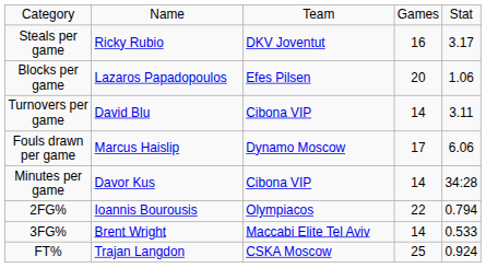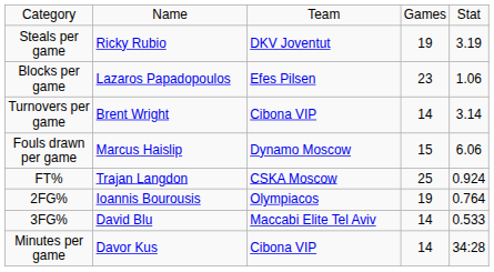Steals per game | column 4: 16 -> 19
Steals per game | column 5: 3.17 -> 3.19
Blocks per game | column 4: 20 -> 23
Turnovers per game | column 2: David Blu -> Brent Wright
Turnovers per game | column 5: 3.11 -> 3.14
Fouls drawn per game | column 4: 17 -> 15
rows swapped: Minutes per game <-> FT%
2FG% | column 4: 22 -> 19
2FG% | column 5: 0.794 -> 0.764
3FG% | column 2: Brent Wright -> David Blu
